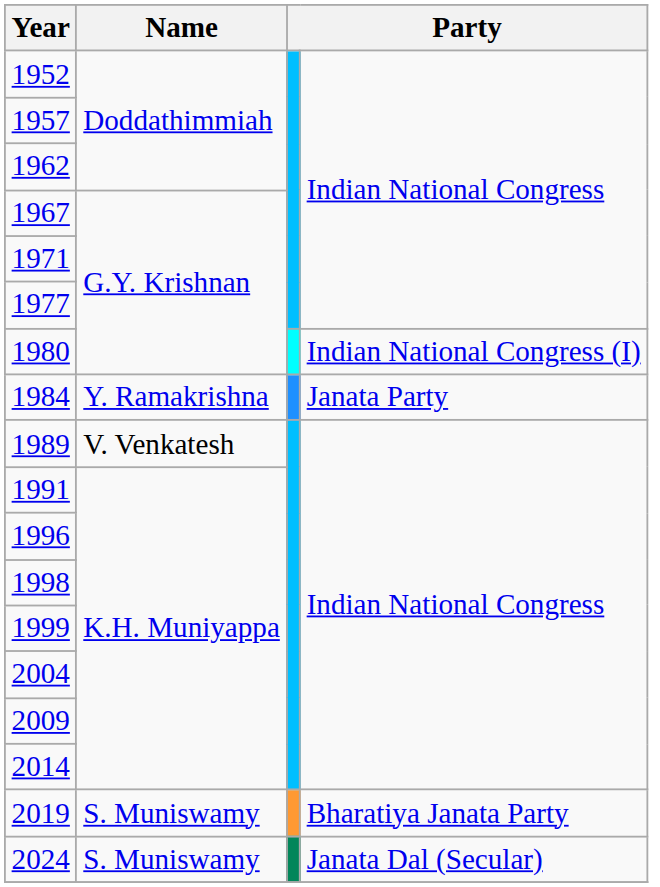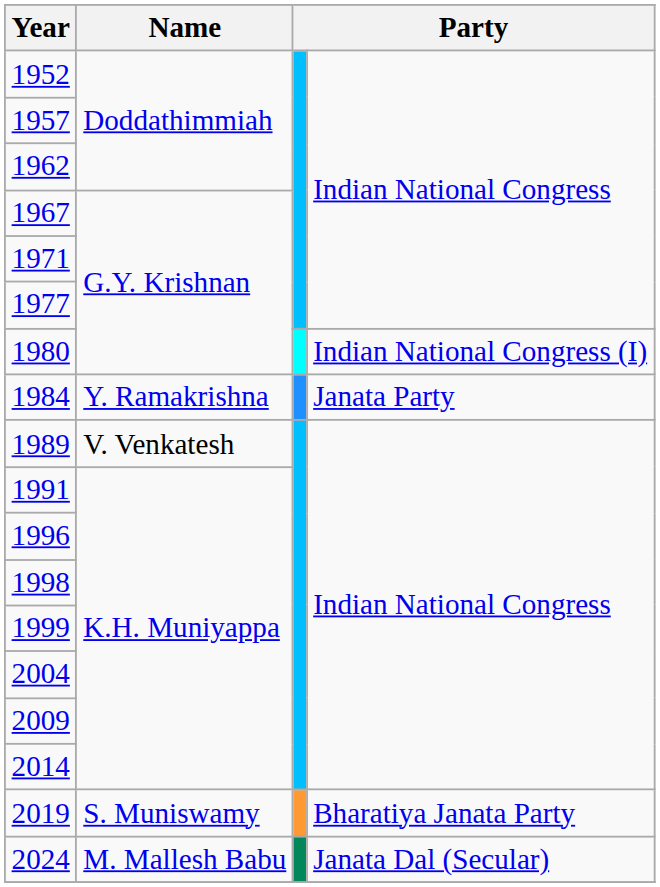2024 | Name: S. Muniswamy -> M. Mallesh Babu
